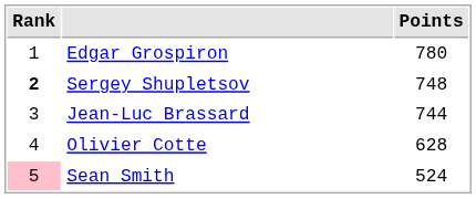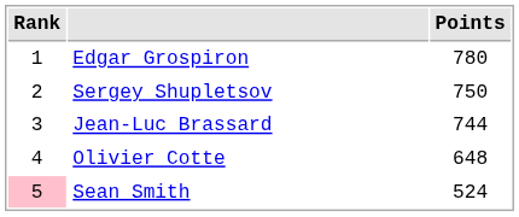Sergey Shupletsov | Rank: bold -> normal
Sergey Shupletsov | Points: 748 -> 750
Olivier Cotte | Points: 628 -> 648
